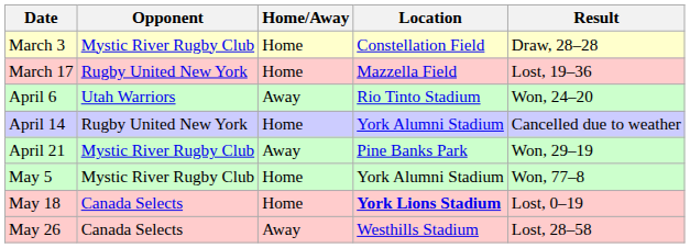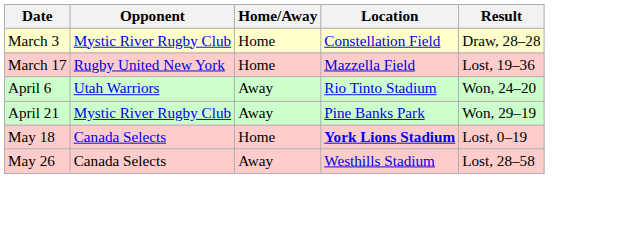- row: April 14 | Rugby United New York | Home | York Alumni Stadium | Cancelled due to weather
- row: May 5 | Mystic River Rugby Club | Home | York Alumni Stadium | Won, 77–8
